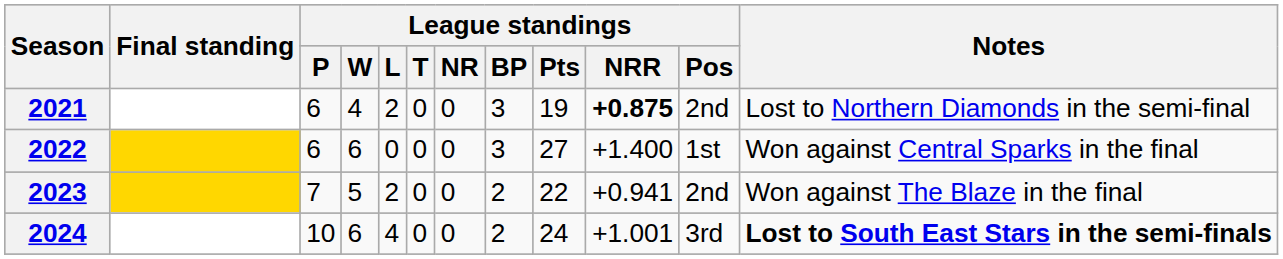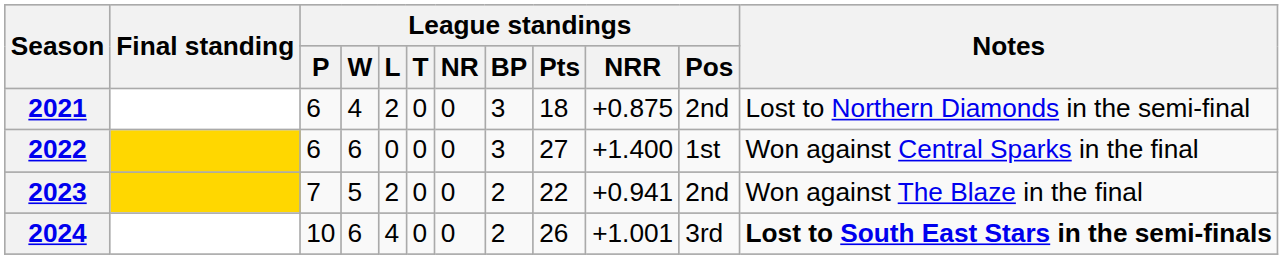2021 | League standings / Pts: 19 -> 18
2021 | League standings / NRR: bold -> normal
2024 | League standings / Pts: 24 -> 26
